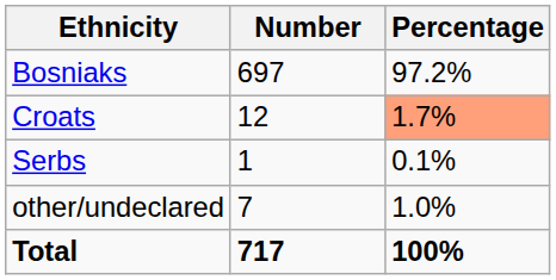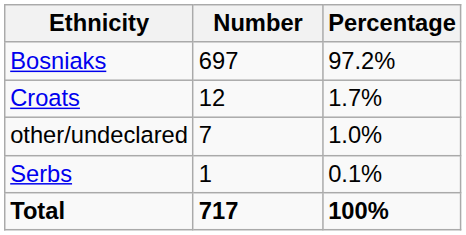Croats | Percentage: lightsalmon background -> no background
rows swapped: Serbs <-> other/undeclared
